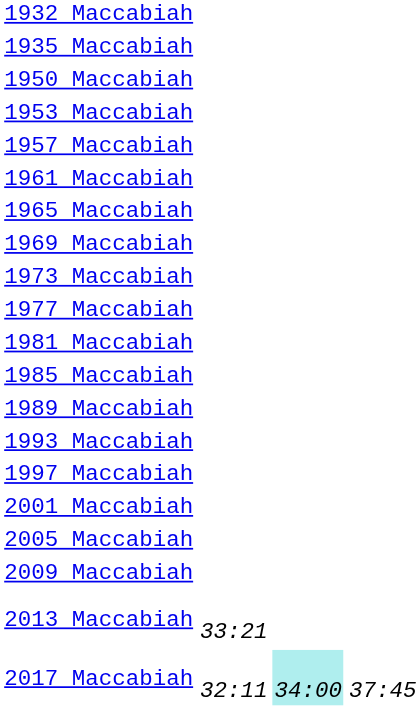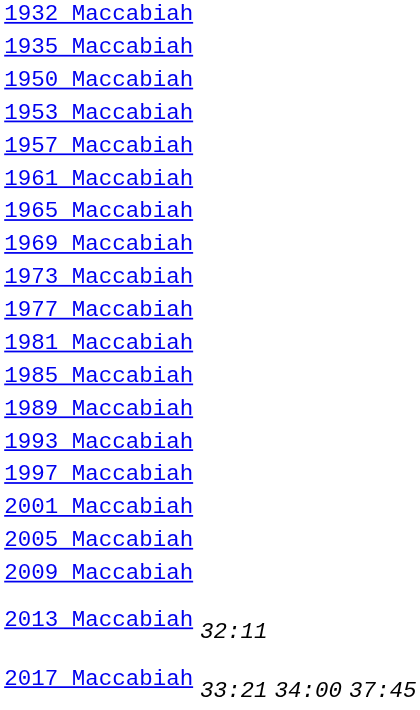2013 Maccabiah | column 2: 33:21 -> 32:11
2017 Maccabiah | column 2: 32:11 -> 33:21
2017 Maccabiah | column 3: paleturquoise background -> no background
